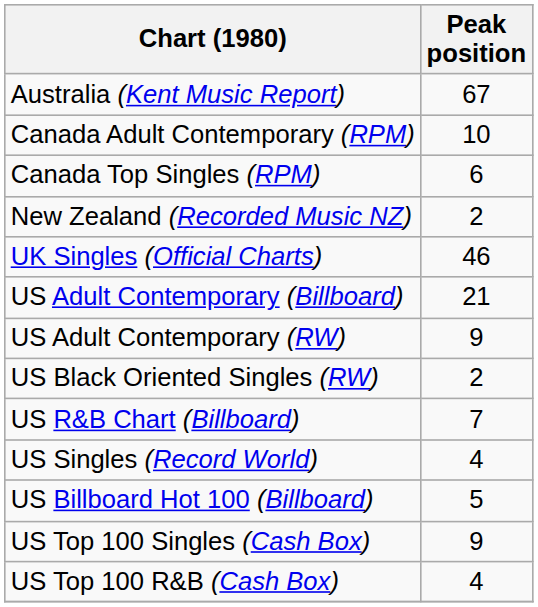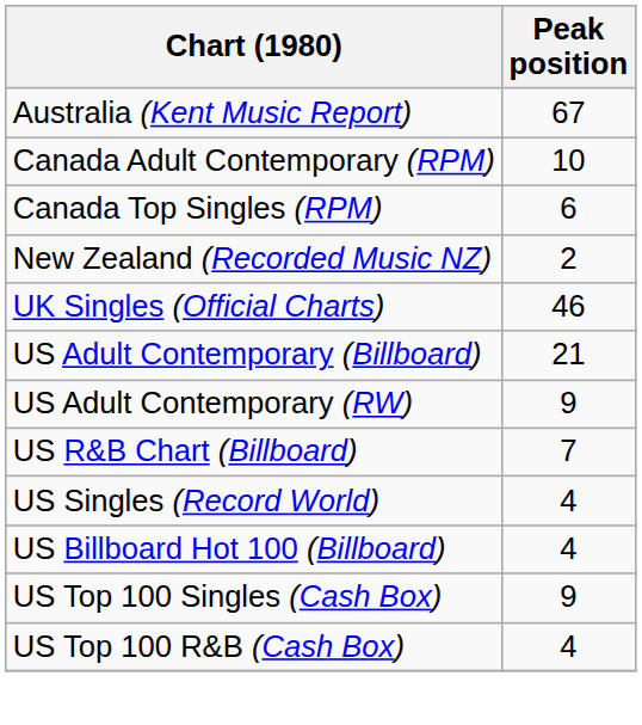- row: US Black Oriented Singles (RW) | 2
US Billboard Hot 100 (Billboard) | Peak position: 5 -> 4
